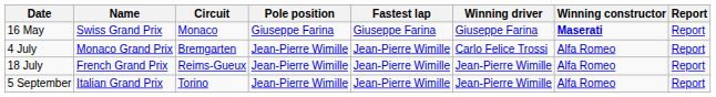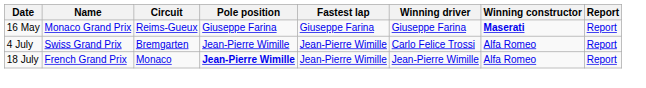16 May | Name: Swiss Grand Prix -> Monaco Grand Prix
16 May | Circuit: Monaco -> Reims-Gueux
4 July | Name: Monaco Grand Prix -> Swiss Grand Prix
18 July | Circuit: Reims-Gueux -> Monaco
18 July | Pole position: normal -> bold
- row: 5 September | Italian Grand Prix | Torino | Jean-Pierre Wimille | Jean-Pierre Wimille | Jean-Pierre Wimille | Alfa Romeo | Report
